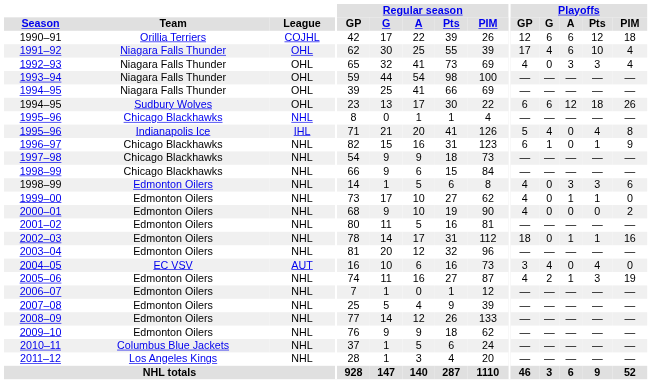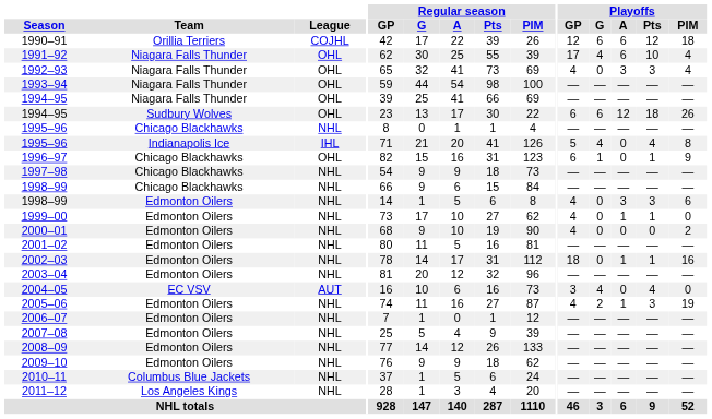1996–97 | League: NHL -> OHL
